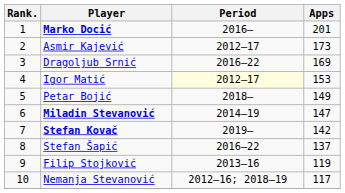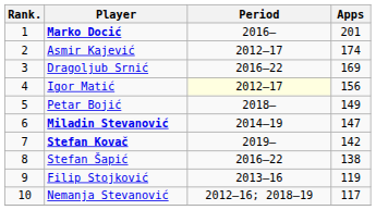Asmir Kajević | Apps: 173 -> 174
Igor Matić | Apps: 153 -> 156
Stefan Šapić | Apps: 137 -> 138
